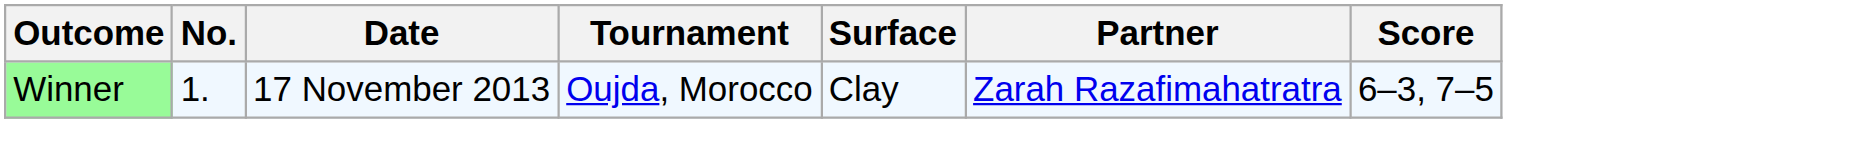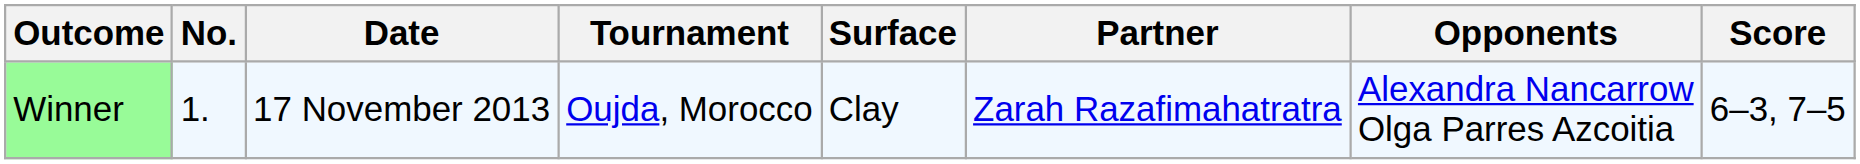+ column: Opponents | Alexandra Nancarrow Olga Parres Azcoitia
